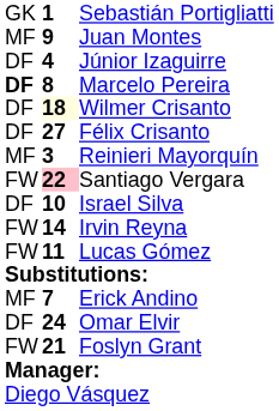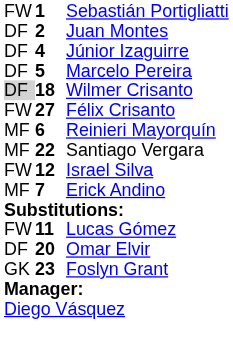Sebastián Portigliatti | column 1: GK -> FW
Juan Montes | column 1: MF -> DF
Juan Montes | column 2: 9 -> 2
Marcelo Pereira | column 1: bold -> normal
Marcelo Pereira | column 2: 8 -> 5
Wilmer Crisanto | column 1: no background -> lightgrey background
Wilmer Crisanto | column 2: lightyellow background -> no background
Félix Crisanto | column 1: DF -> FW
Reinieri Mayorquín | column 2: 3 -> 6
Santiago Vergara | column 1: FW -> MF
Santiago Vergara | column 2: pink background -> no background
Israel Silva | column 1: DF -> FW
Israel Silva | column 2: 10 -> 12
- row: FW | 14 | Irvin Reyna
rows swapped: Lucas Gómez <-> Erick Andino
Omar Elvir | column 2: 24 -> 20
Foslyn Grant | column 1: FW -> GK
Foslyn Grant | column 2: 21 -> 23
